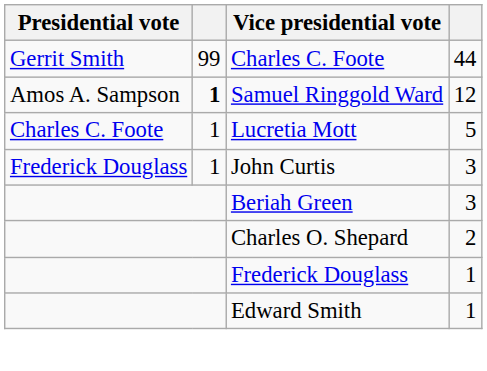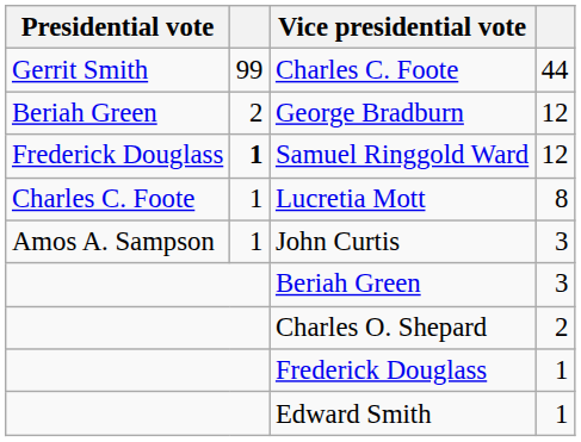+ row: Beriah Green | 2 | George Bradburn | 12
Samuel Ringgold Ward | Presidential vote: Amos A. Sampson -> Frederick Douglass
Lucretia Mott | column 4: 5 -> 8
John Curtis | Presidential vote: Frederick Douglass -> Amos A. Sampson
